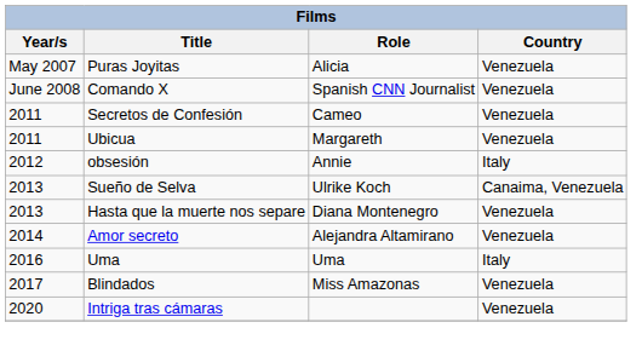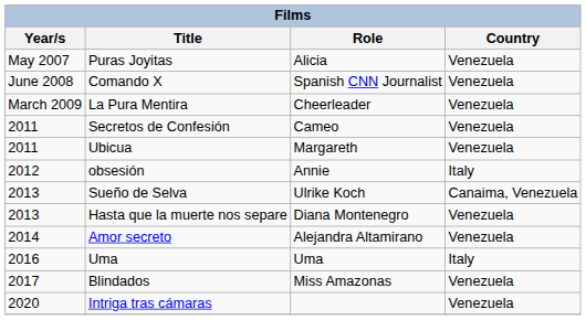+ row: March 2009 | La Pura Mentira | Cheerleader | Venezuela
